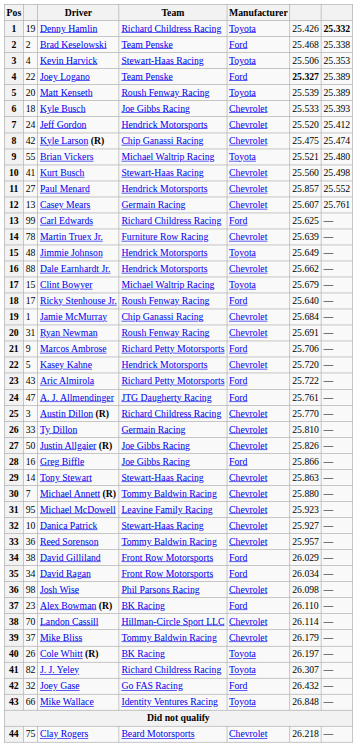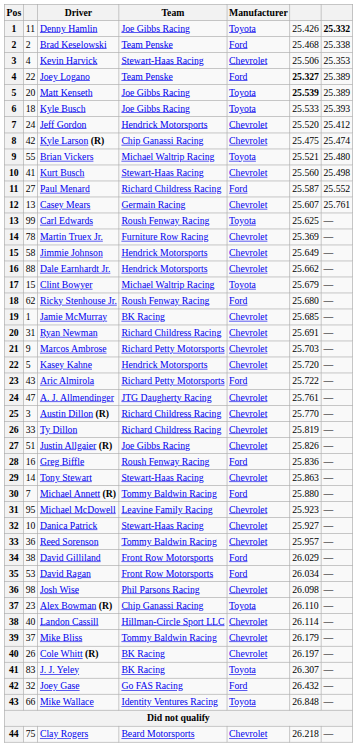Denny Hamlin | column 2: 19 -> 11
Denny Hamlin | Team: Richard Childress Racing -> Joe Gibbs Racing
Kevin Harvick | Manufacturer: Toyota -> Chevrolet
Matt Kenseth | Team: Roush Fenway Racing -> Joe Gibbs Racing
Matt Kenseth | column 6: normal -> bold
Kyle Busch | Manufacturer: Chevrolet -> Toyota
Paul Menard | Team: Hendrick Motorsports -> Richard Childress Racing
Paul Menard | Manufacturer: Chevrolet -> Ford
Paul Menard | column 6: 25.857 -> 25.587
Carl Edwards | Team: Richard Childress Racing -> Roush Fenway Racing
Carl Edwards | Manufacturer: Ford -> Toyota
Martin Truex Jr. | column 6: 25.639 -> 25.369
Jimmie Johnson | column 2: 48 -> 58
Jimmie Johnson | Manufacturer: Toyota -> Chevrolet
Ricky Stenhouse Jr. | column 2: 17 -> 62
Ricky Stenhouse Jr. | column 6: 25.640 -> 25.680
Jamie McMurray | Team: Chip Ganassi Racing -> BK Racing
Jamie McMurray | column 6: 25.684 -> 25.685
Ryan Newman | Team: Roush Fenway Racing -> Richard Childress Racing
Marcos Ambrose | Manufacturer: Ford -> Chevrolet
Marcos Ambrose | column 6: 25.706 -> 25.703
A. J. Allmendinger | Manufacturer: Ford -> Chevrolet
Ty Dillon | Team: Germain Racing -> Richard Childress Racing
Ty Dillon | column 6: 25.810 -> 25.819
Justin Allgaier (R) | column 2: 50 -> 51
Greg Biffle | Team: Joe Gibbs Racing -> Roush Fenway Racing
Greg Biffle | column 6: 25.866 -> 25.836
Michael Annett (R) | Manufacturer: Chevrolet -> Ford
David Ragan | column 2: 34 -> 53
Alex Bowman (R) | Team: BK Racing -> Chip Ganassi Racing
Alex Bowman (R) | Manufacturer: Ford -> Toyota
Landon Cassill | column 2: 70 -> 40
Cole Whitt (R) | Manufacturer: Toyota -> Chevrolet
J. J. Yeley | column 2: 82 -> 83
J. J. Yeley | Team: Richard Childress Racing -> BK Racing
